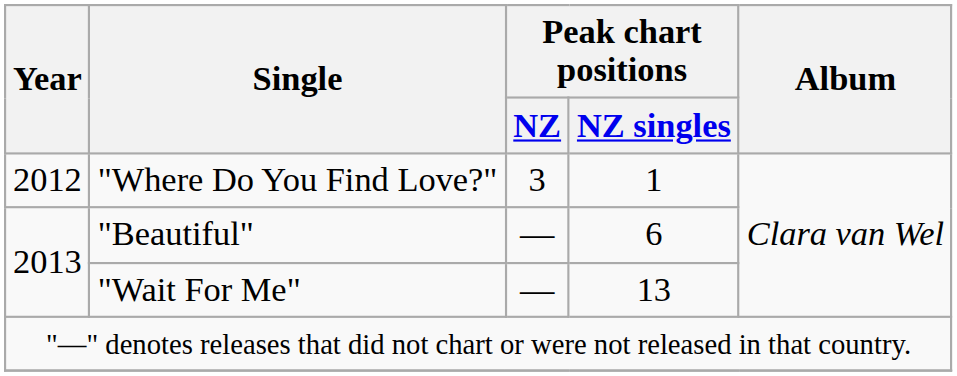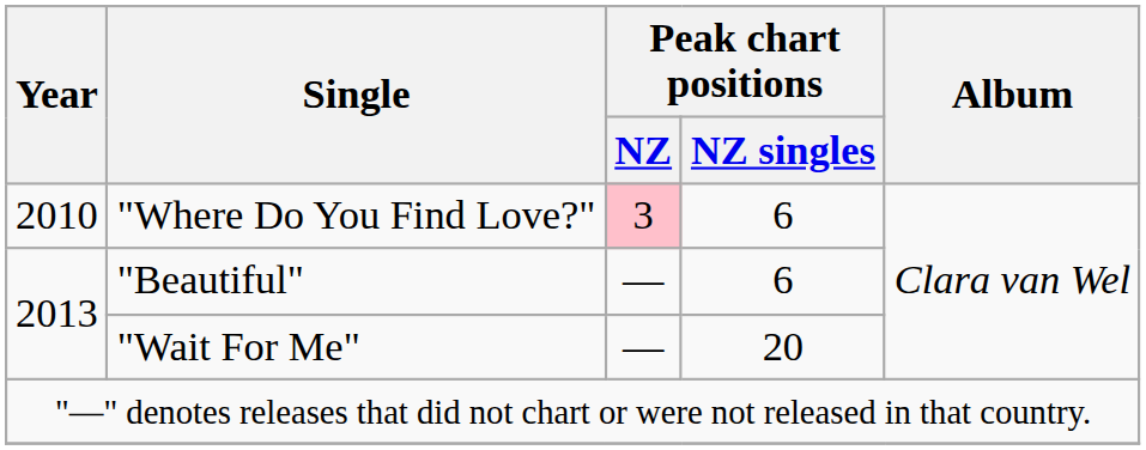"Where Do You Find Love?" | Year: 2012 -> 2010
"Where Do You Find Love?" | Peak chart positions / NZ: no background -> pink background
"Where Do You Find Love?" | Peak chart positions / NZ singles: 1 -> 6
"Wait For Me" | Peak chart positions / NZ singles: 13 -> 20
